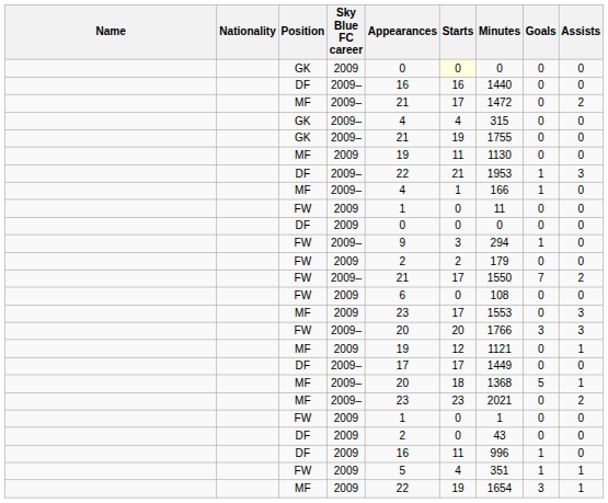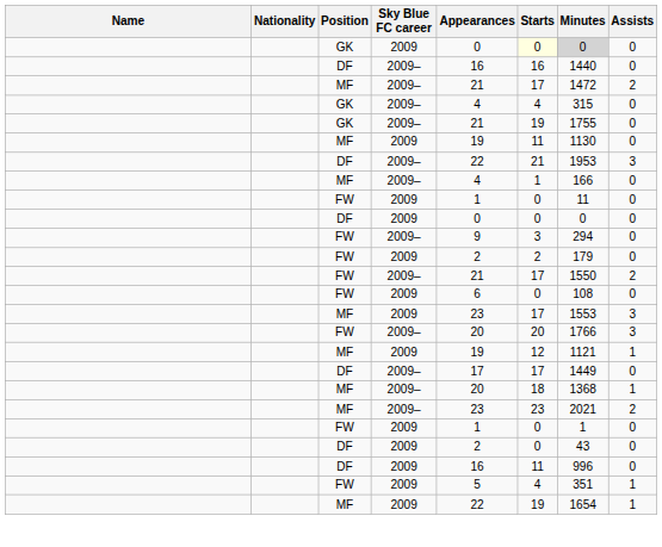- column: Goals | 0 | 0 | 0 | 0 | 0 | 0 | 1 | 1 | 0 | 0 | 1 | 0 | 7 | 0 | 0 | 3 | 0 | 0 | 5 | 0 | 0 | 0 | 1 | 1 | 3
GK / 2009 | Minutes: no background -> lightgrey background
